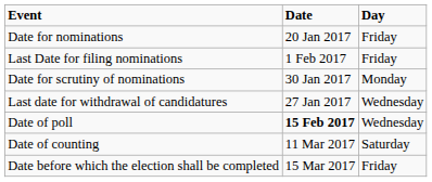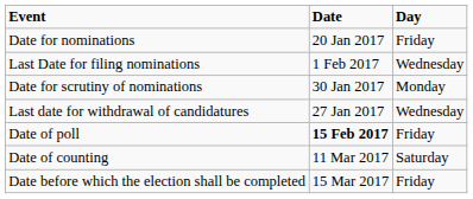Last Date for filing nominations | Day: Friday -> Wednesday
Date of poll | Day: Wednesday -> Friday
